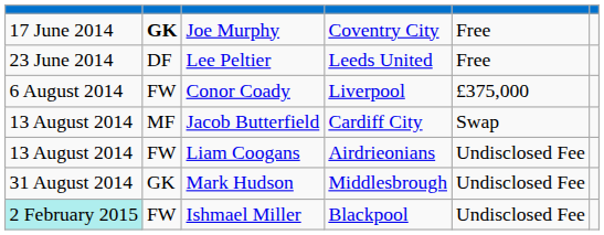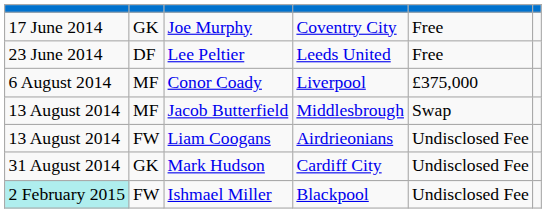Joe Murphy | column 2: bold -> normal
Conor Coady | column 2: FW -> MF
Jacob Butterfield | column 4: Cardiff City -> Middlesbrough
Mark Hudson | column 4: Middlesbrough -> Cardiff City
